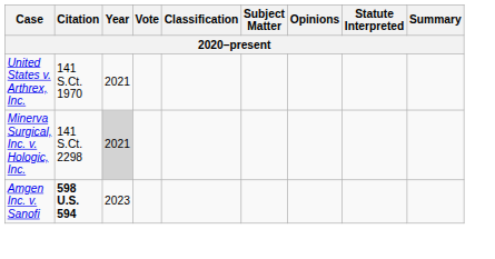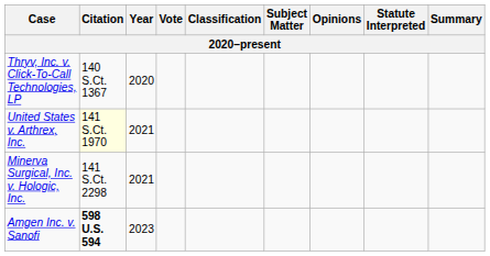+ row: Thryv, Inc. v. Click-To-Call Technologies, LP | 140 S.Ct. 1367 | 2020
United States v. Arthrex, Inc. | Citation: no background -> lightyellow background
Minerva Surgical, Inc. v. Hologic, Inc. | Year: lightgrey background -> no background
